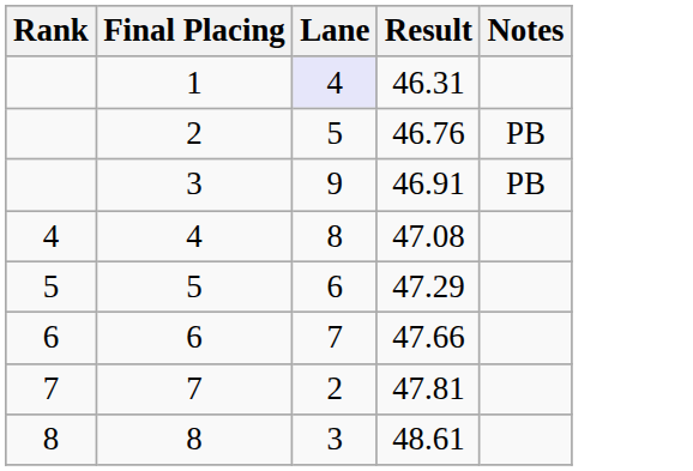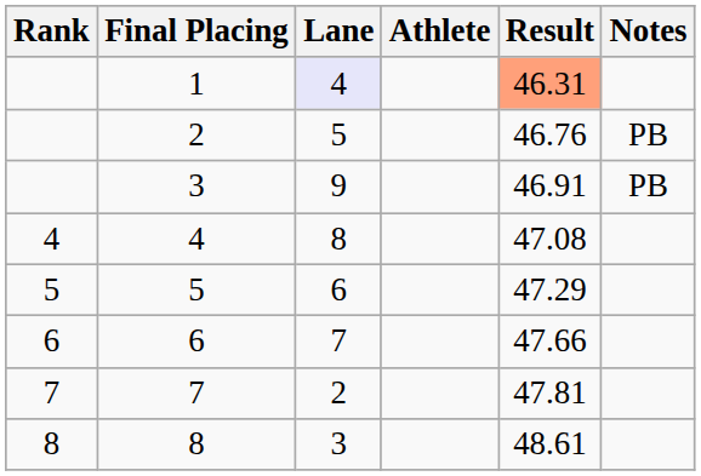+ column: Athlete
1 | Result: no background -> lightsalmon background
